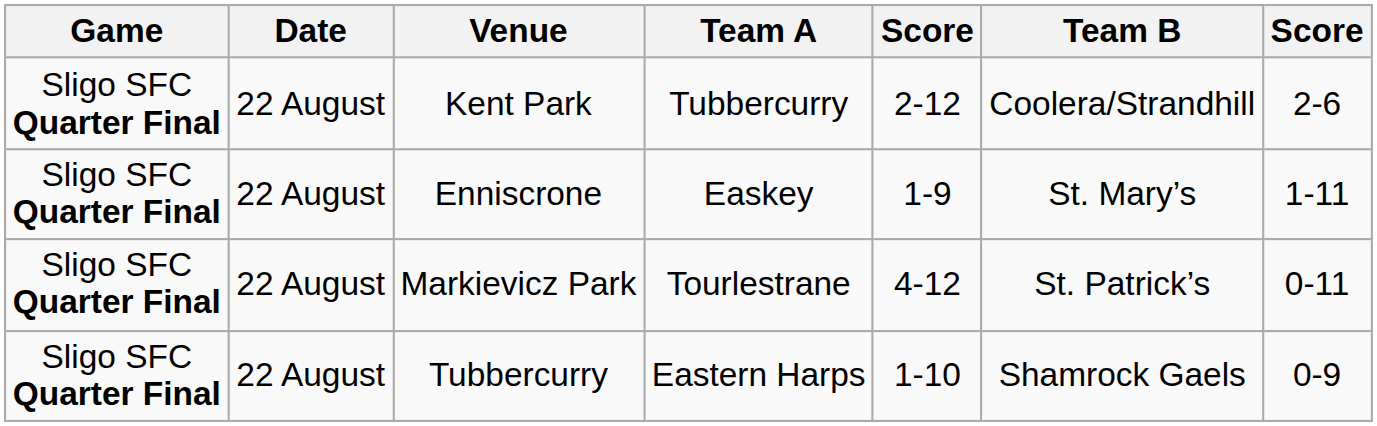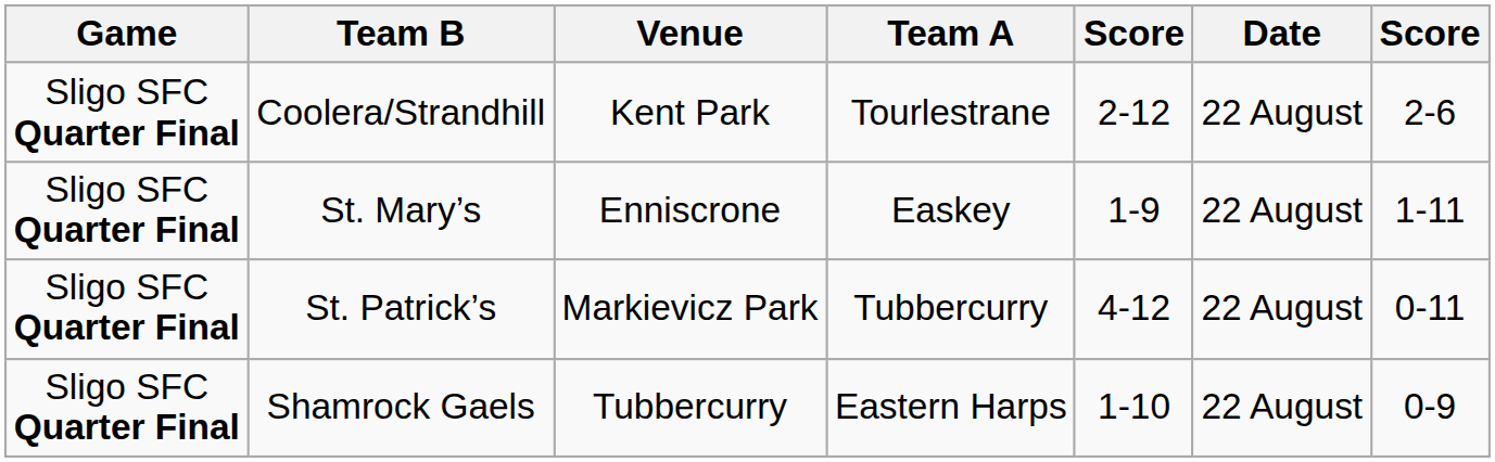columns swapped: Date <-> Team B
Kent Park | Team A: Tubbercurry -> Tourlestrane
Markievicz Park | Team A: Tourlestrane -> Tubbercurry
